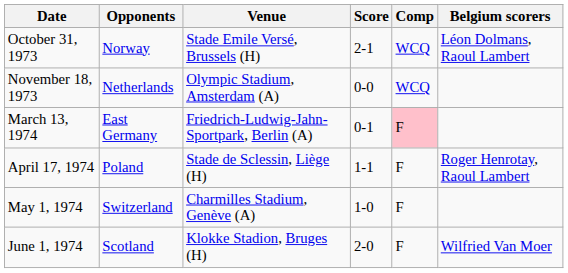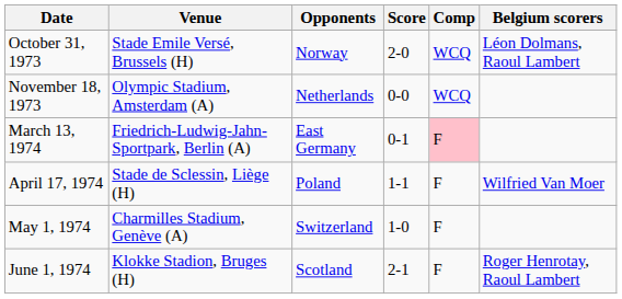columns swapped: Venue <-> Opponents
October 31, 1973 | Score: 2-1 -> 2-0
April 17, 1974 | Belgium scorers: Roger Henrotay, Raoul Lambert -> Wilfried Van Moer
June 1, 1974 | Score: 2-0 -> 2-1
June 1, 1974 | Belgium scorers: Wilfried Van Moer -> Roger Henrotay, Raoul Lambert
